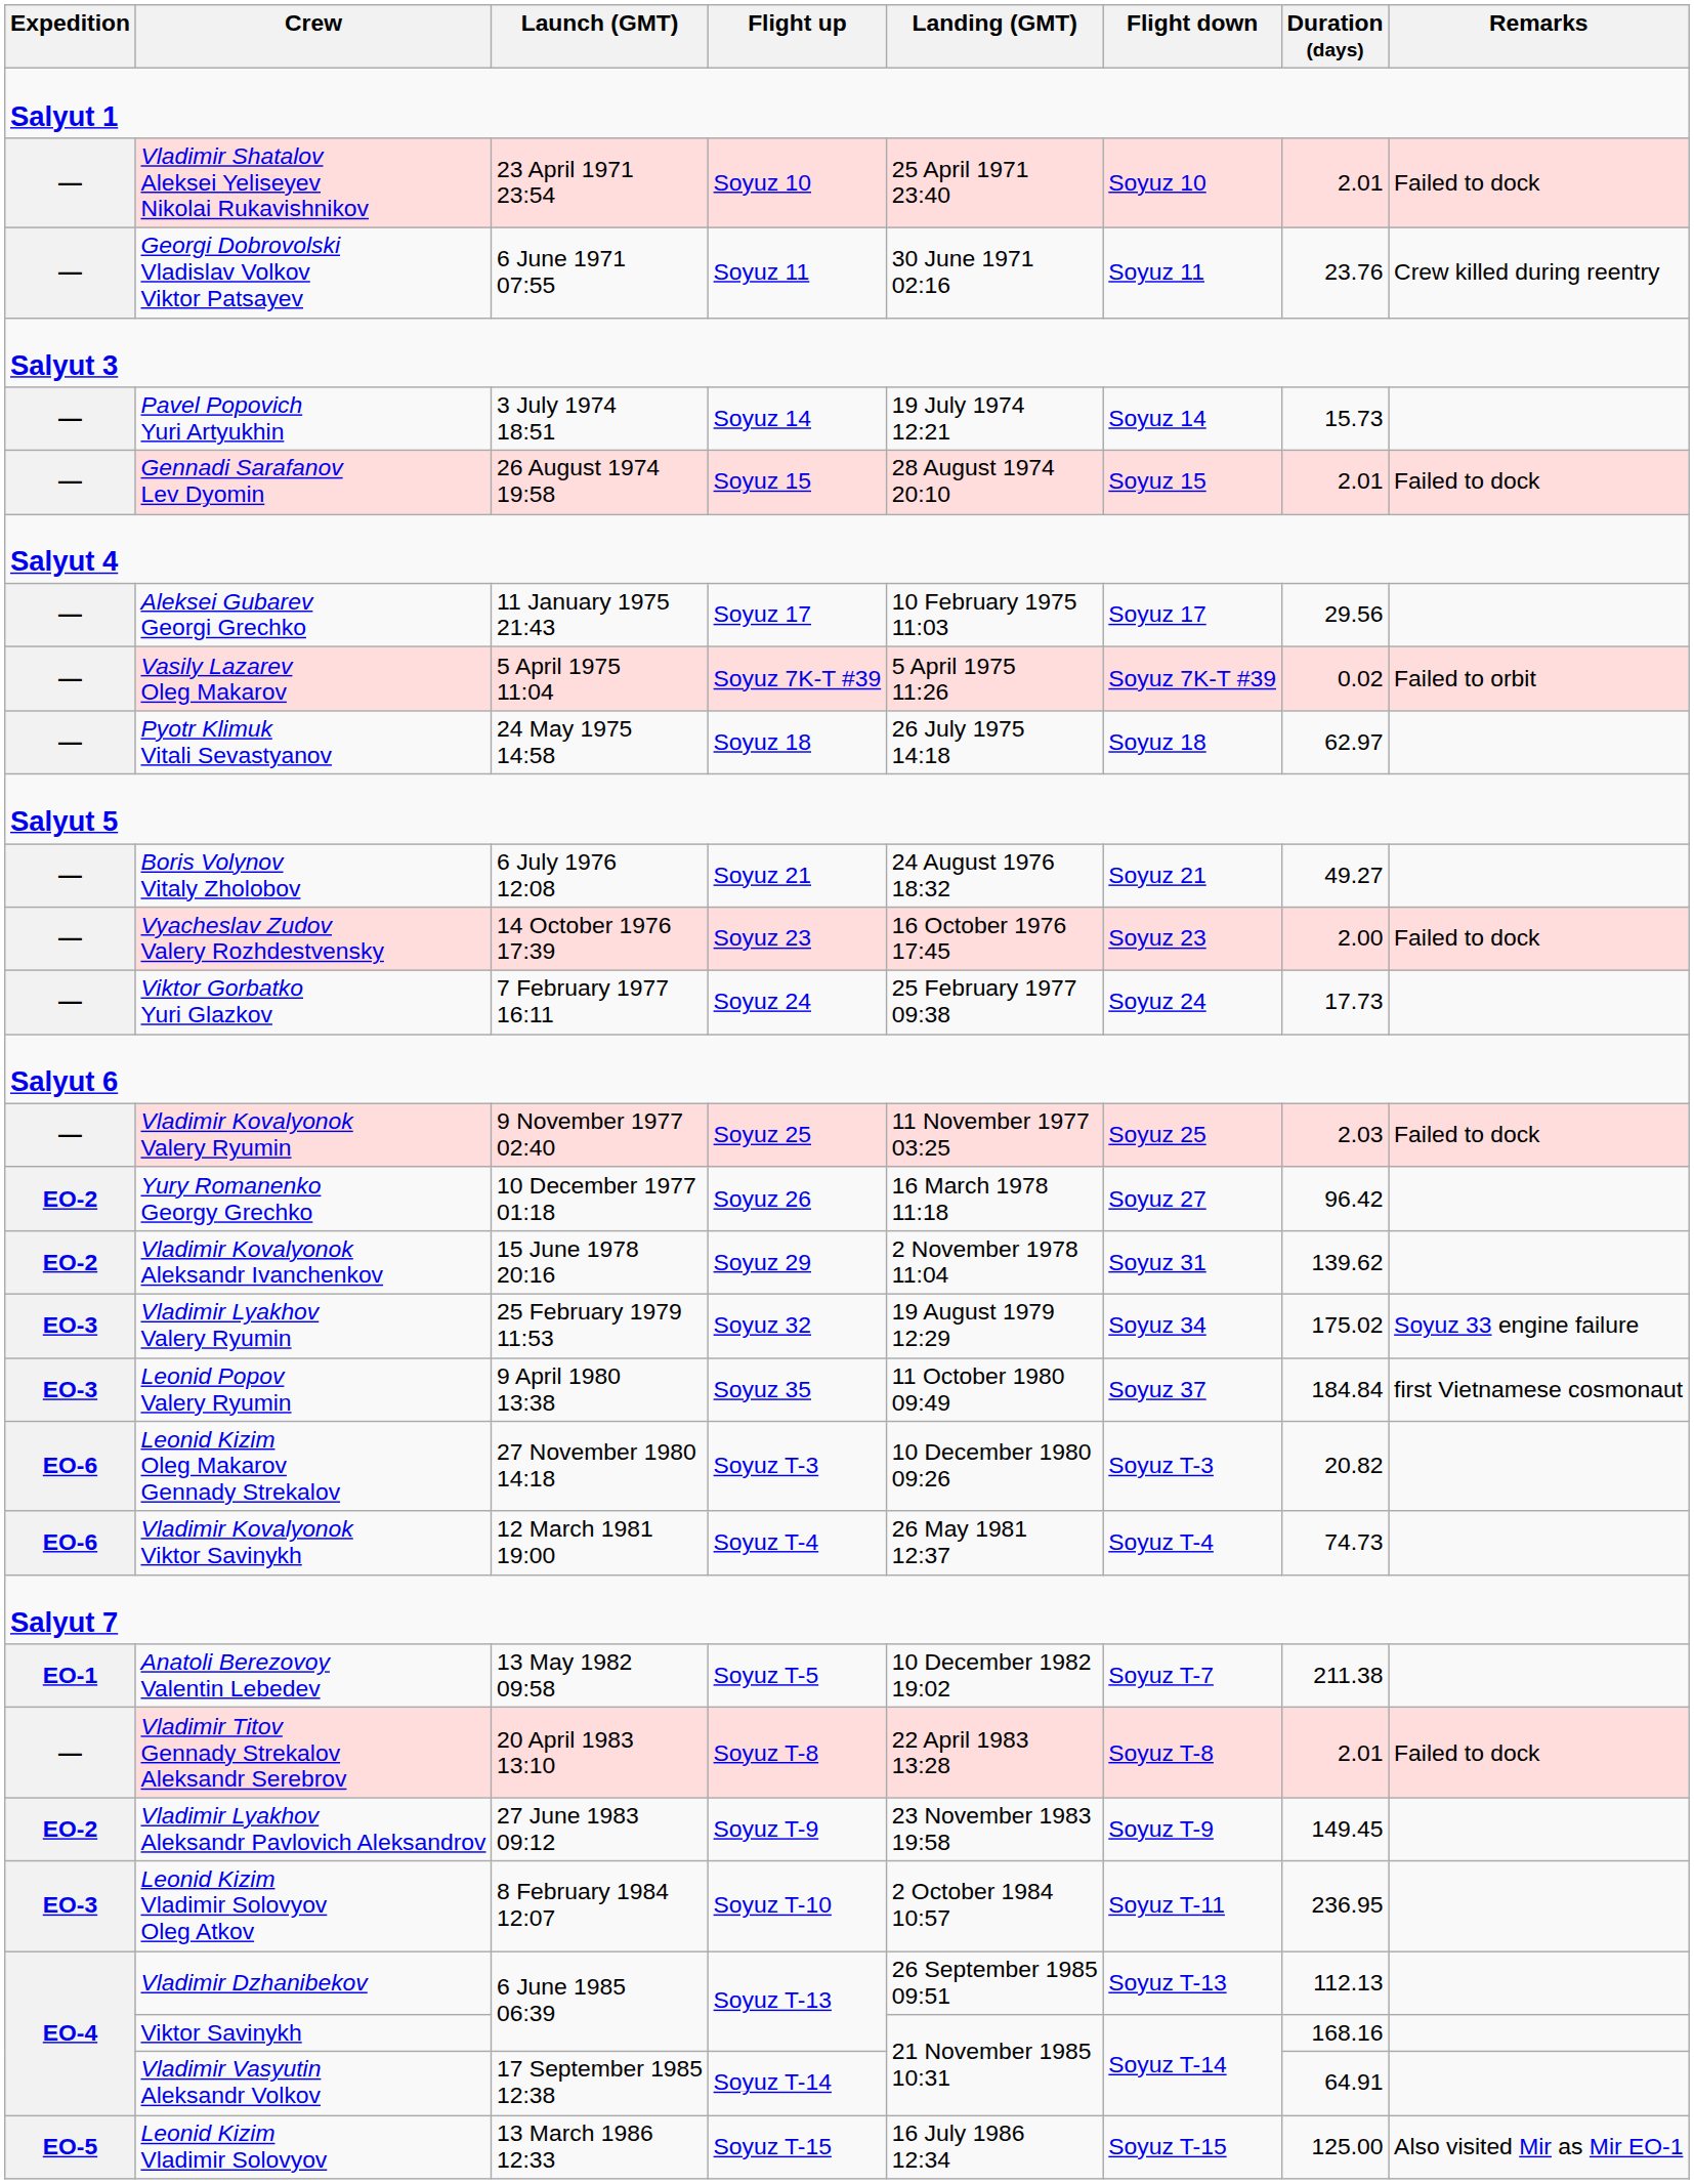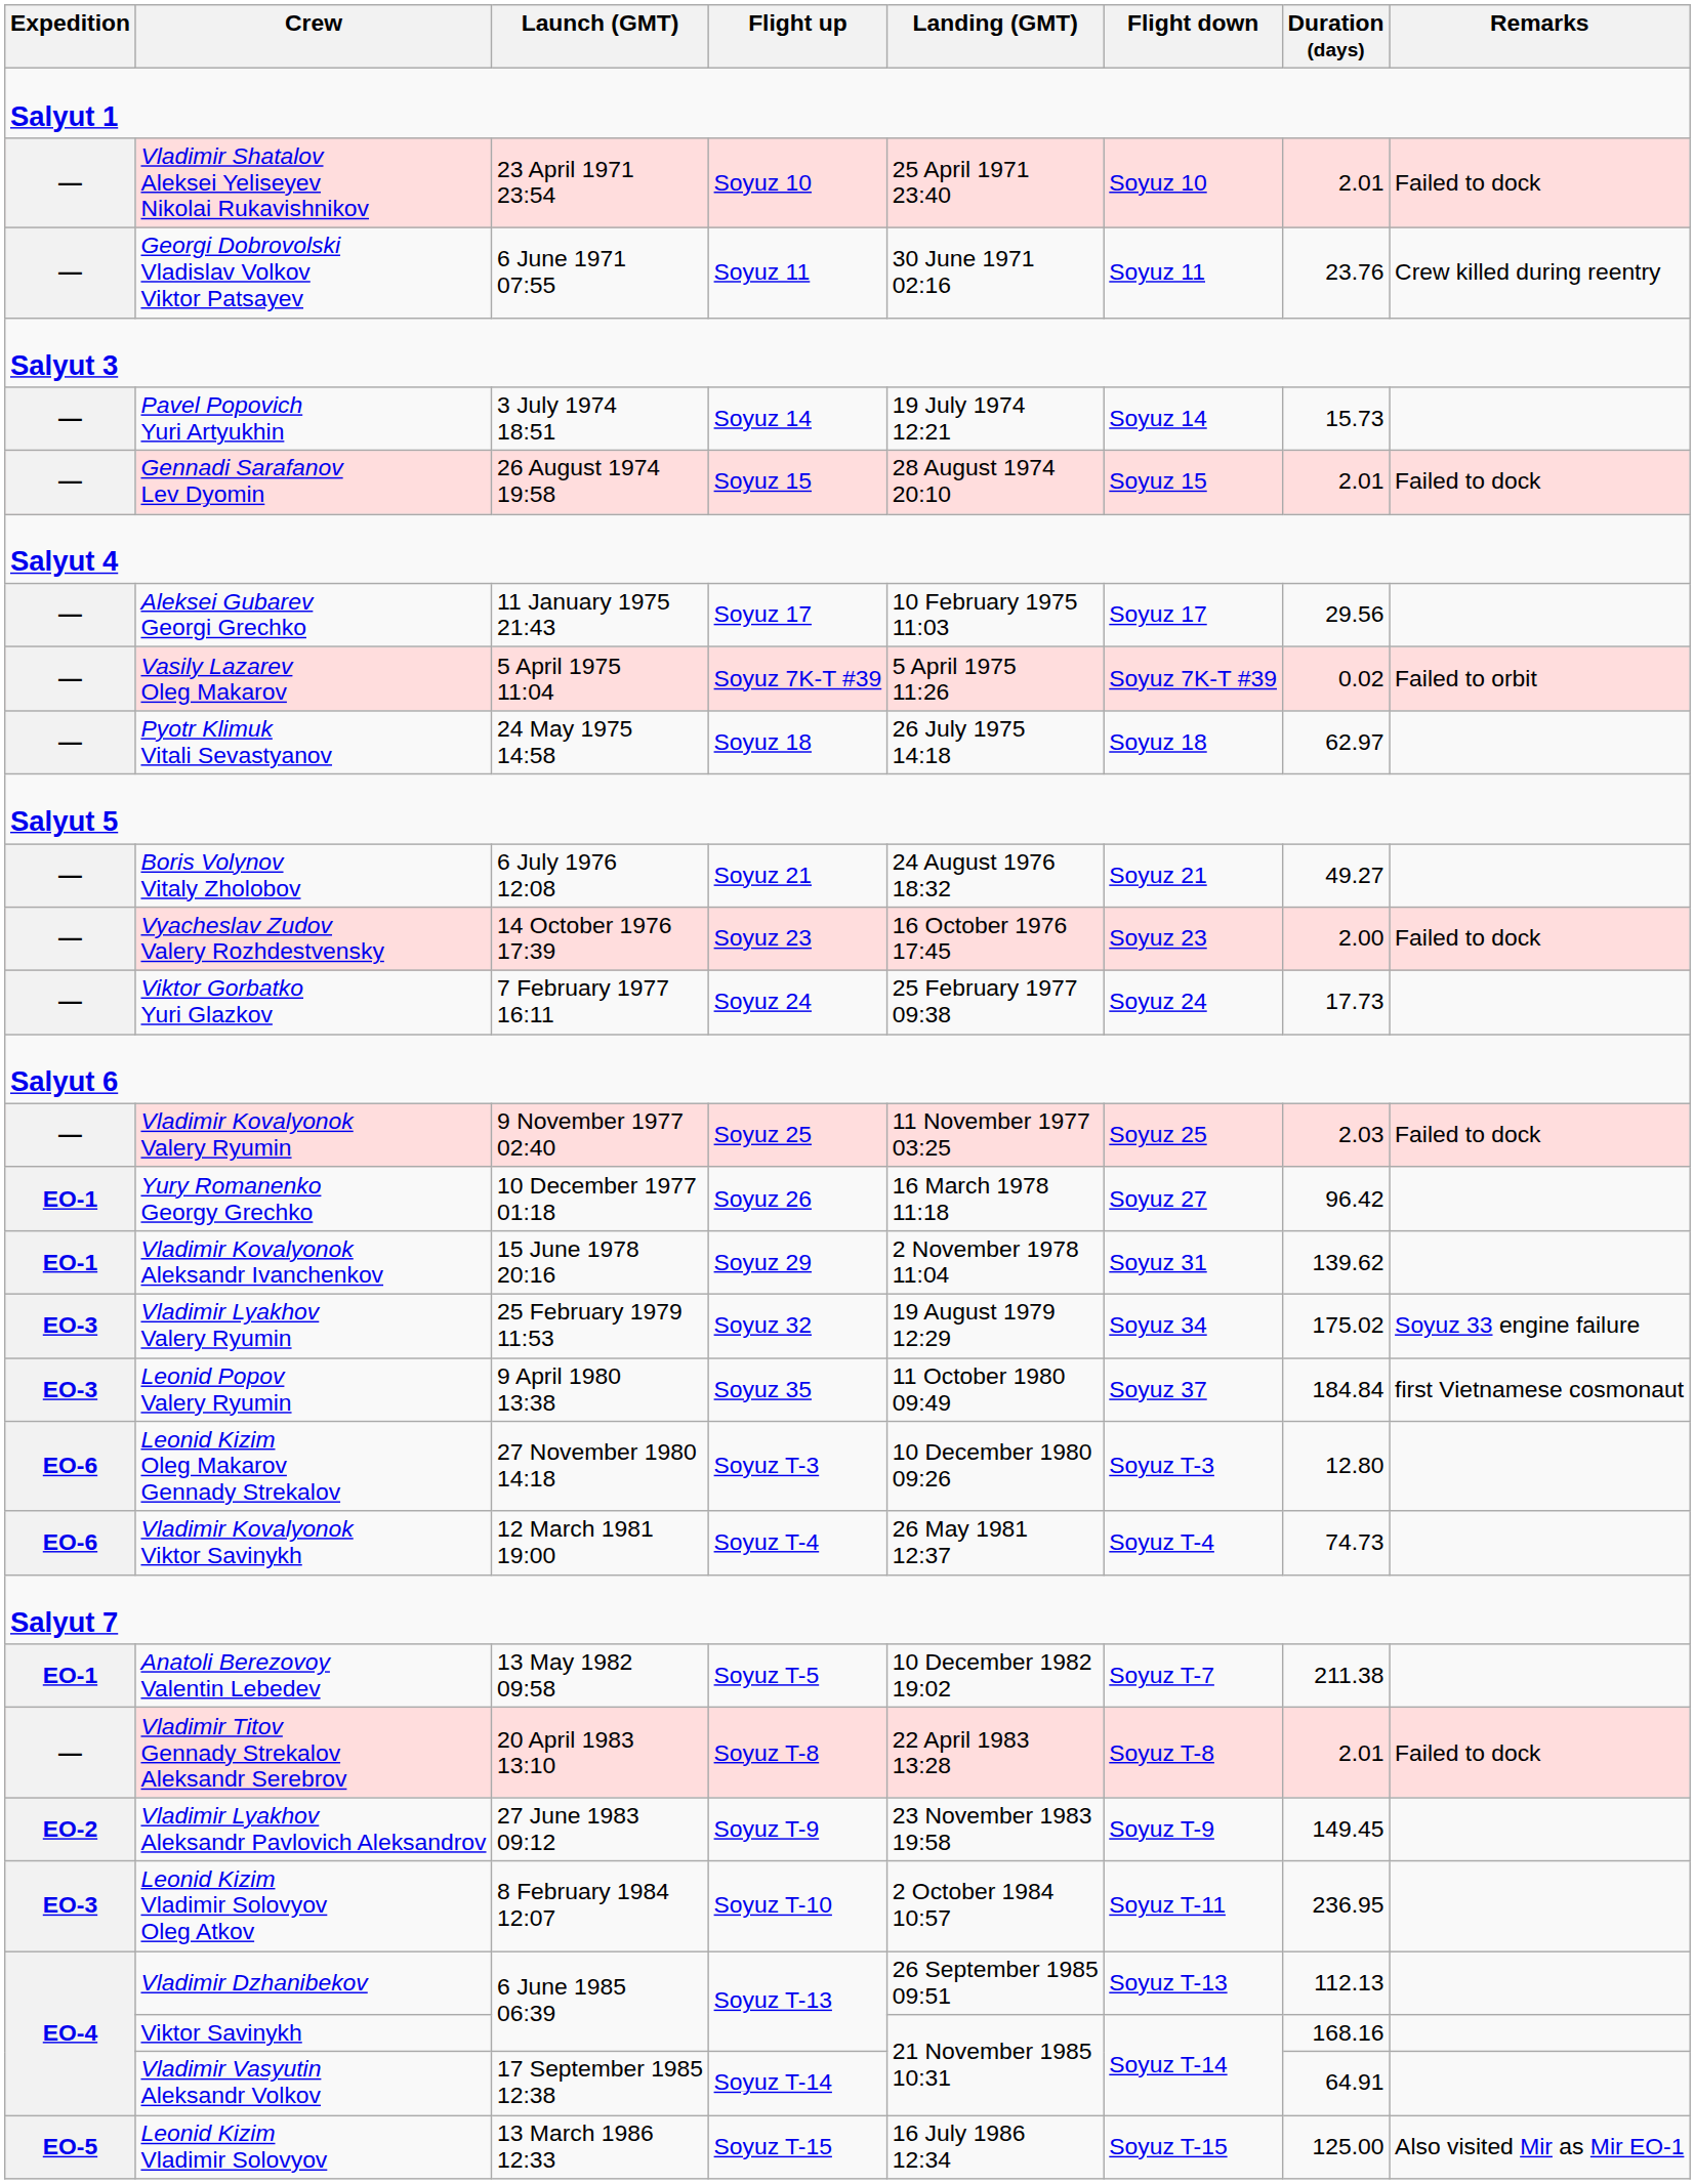Yury Romanenko Georgy Grechko | Expedition: EO-2 -> EO-1
Vladimir Kovalyonok Aleksandr Ivanchenkov | Expedition: EO-2 -> EO-1
Leonid Kizim Oleg Makarov Gennady Strekalov | Duration (days): 20.82 -> 12.80
